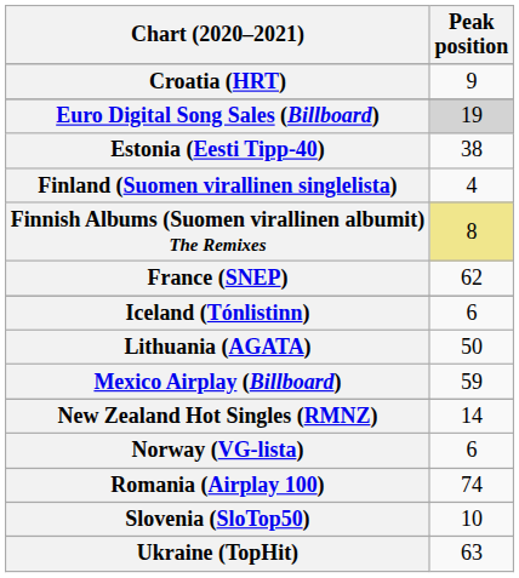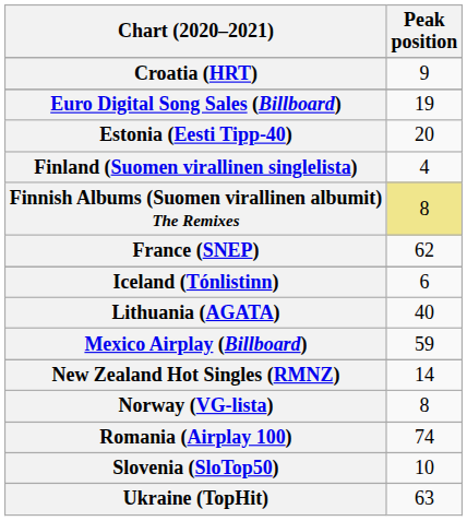Euro Digital Song Sales (Billboard) | Peak position: lightgrey background -> no background
Estonia (Eesti Tipp-40) | Peak position: 38 -> 20
Lithuania (AGATA) | Peak position: 50 -> 40
Norway (VG-lista) | Peak position: 6 -> 8
